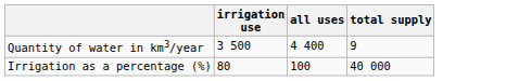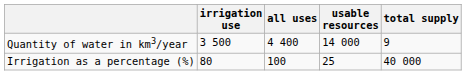+ column: usable resources | 14 000 | 25
